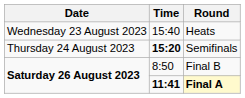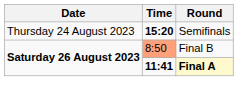- row: Wednesday 23 August 2023 | 15:40 | Heats
Final B | Time: no background -> lightsalmon background
